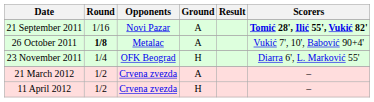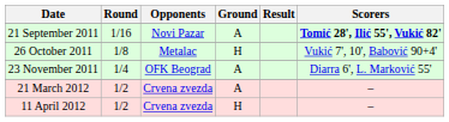26 October 2011 | Round: bold -> normal
26 October 2011 | Ground: A -> H
23 November 2011 | Ground: H -> A
